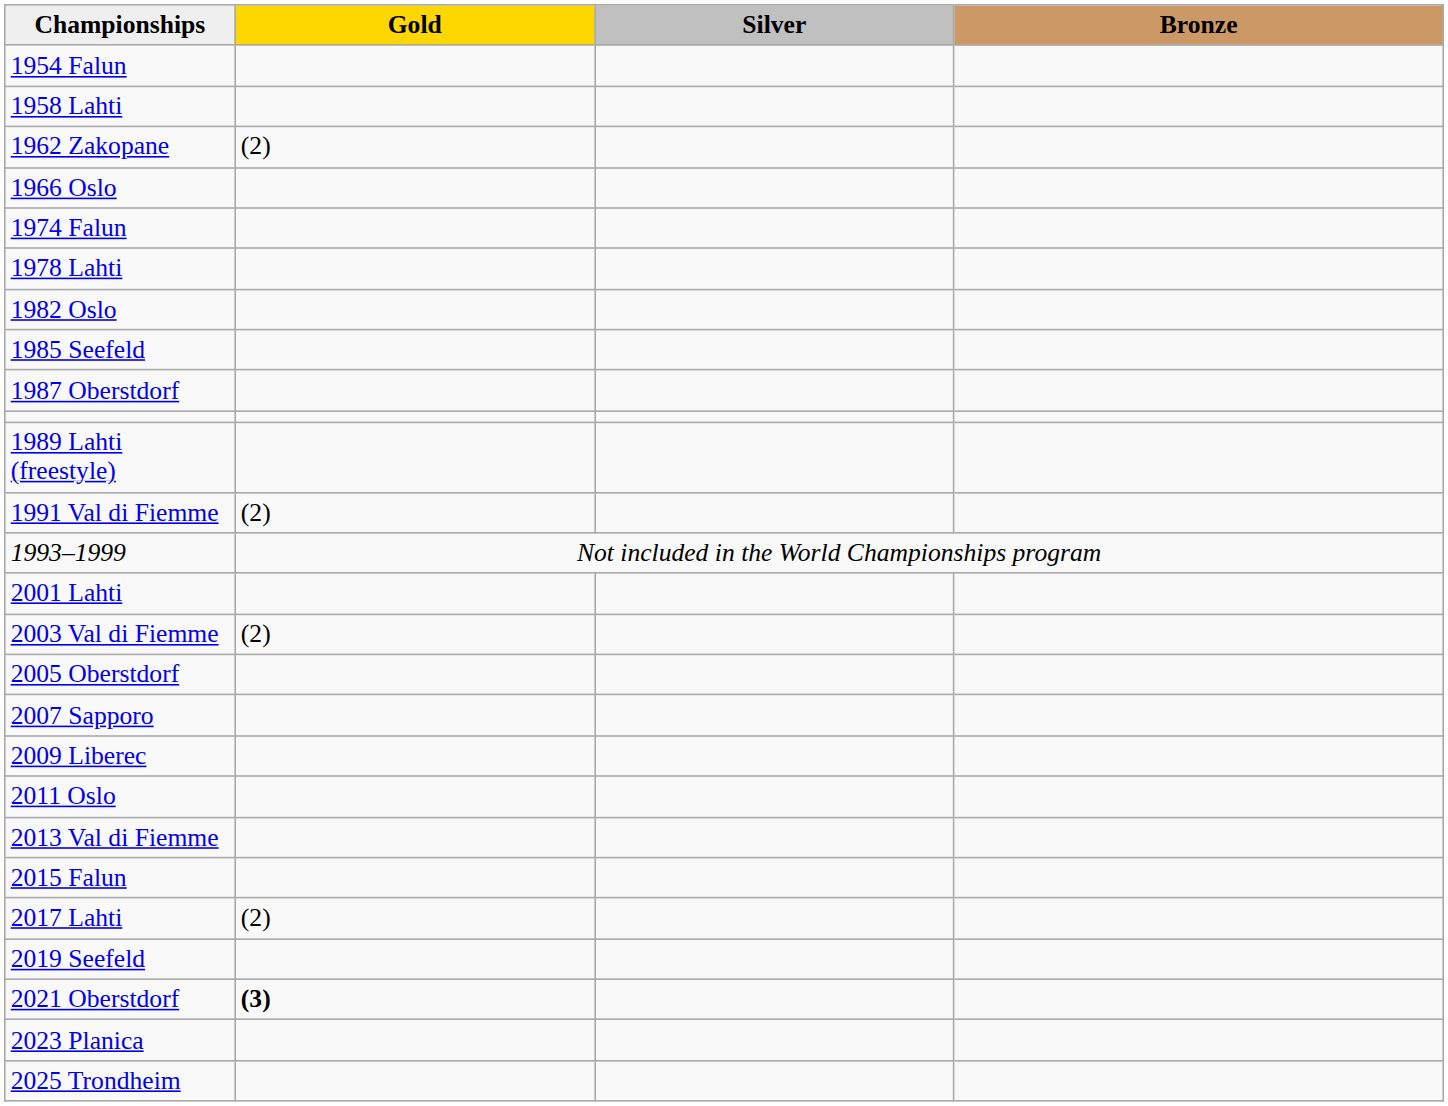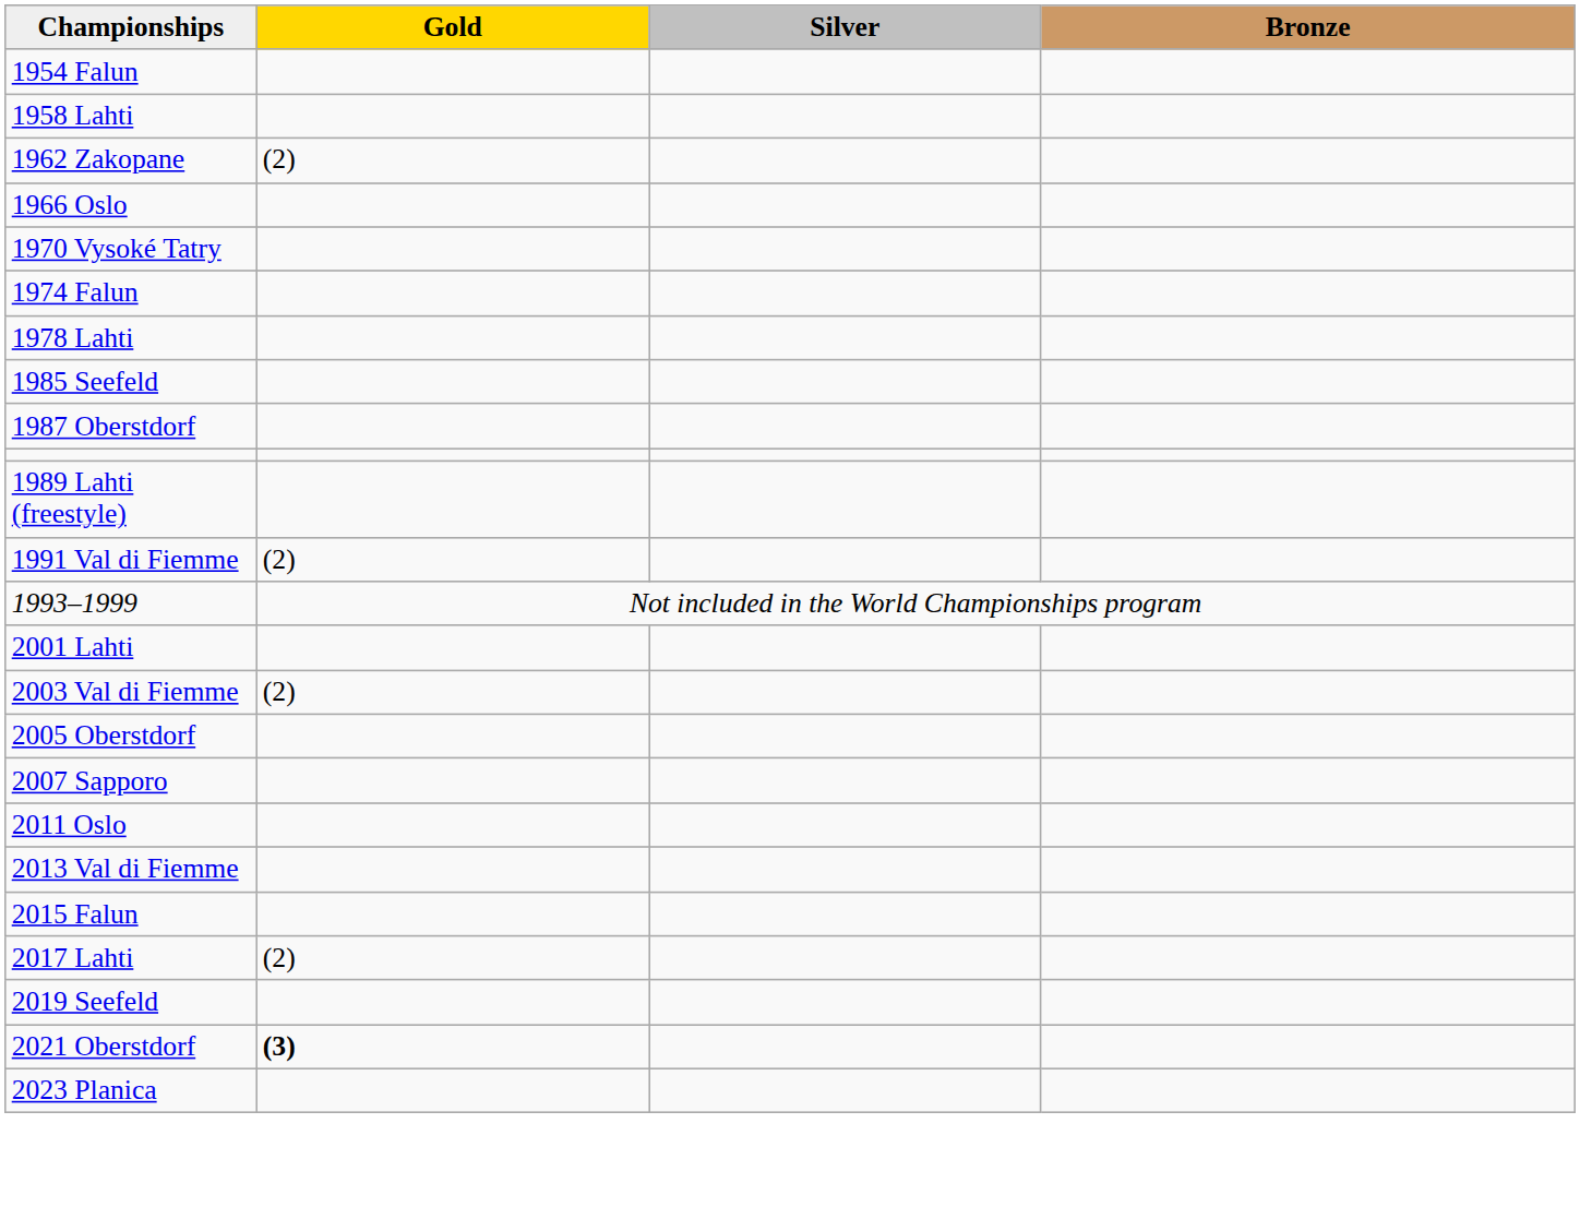+ row: 1970 Vysoké Tatry
- row: 1982 Oslo
- row: 2009 Liberec
- row: 2025 Trondheim
